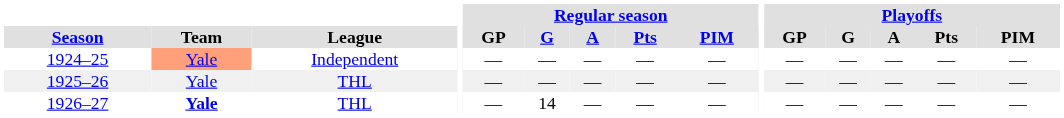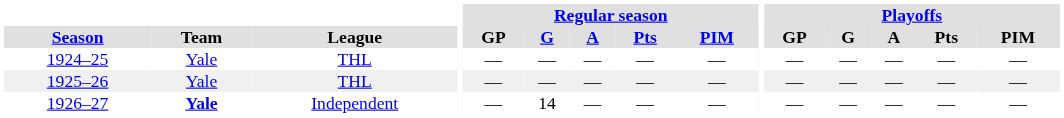1924–25 | Team: lightsalmon background -> no background
1924–25 | League: Independent -> THL
1926–27 | League: THL -> Independent
